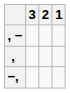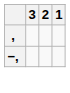- row: , −
